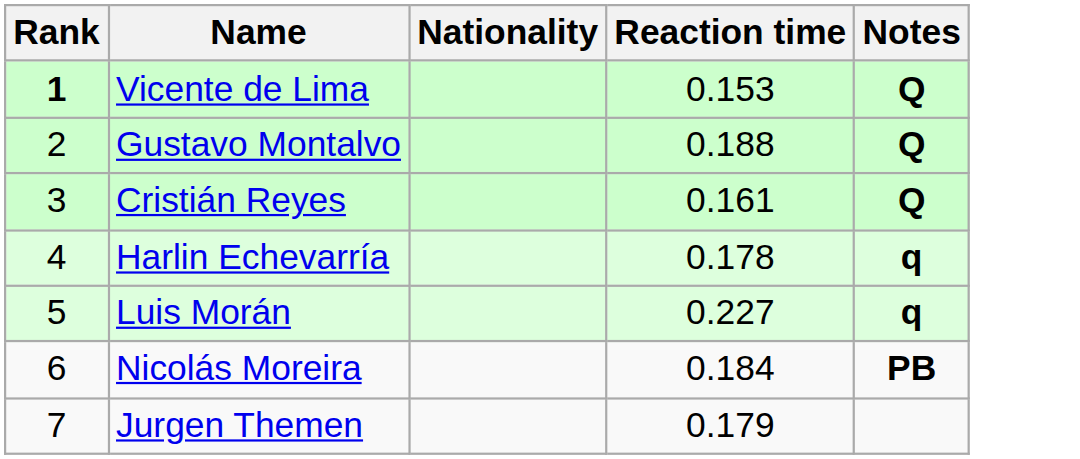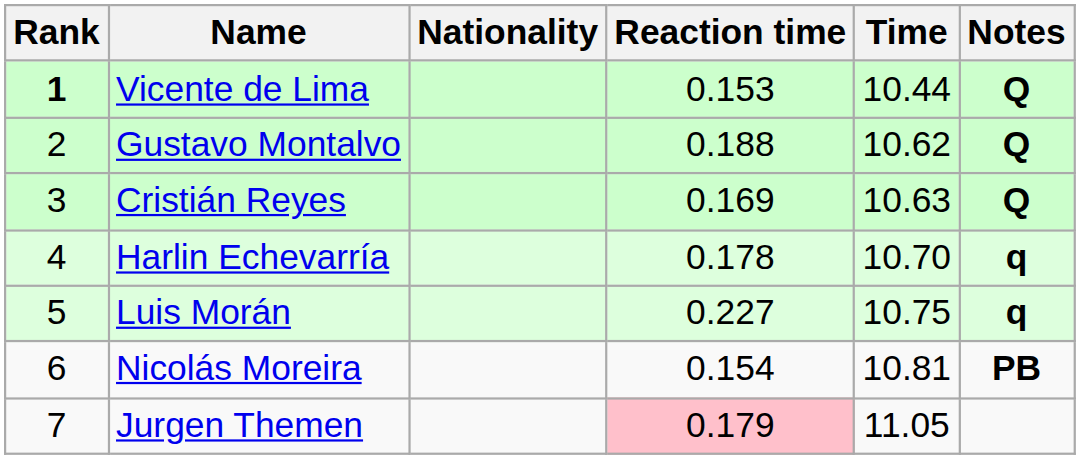+ column: Time | 10.44 | 10.62 | 10.63 | 10.70 | 10.75 | 10.81 | 11.05
Cristián Reyes | Reaction time: 0.161 -> 0.169
Nicolás Moreira | Reaction time: 0.184 -> 0.154
Jurgen Themen | Reaction time: no background -> pink background
